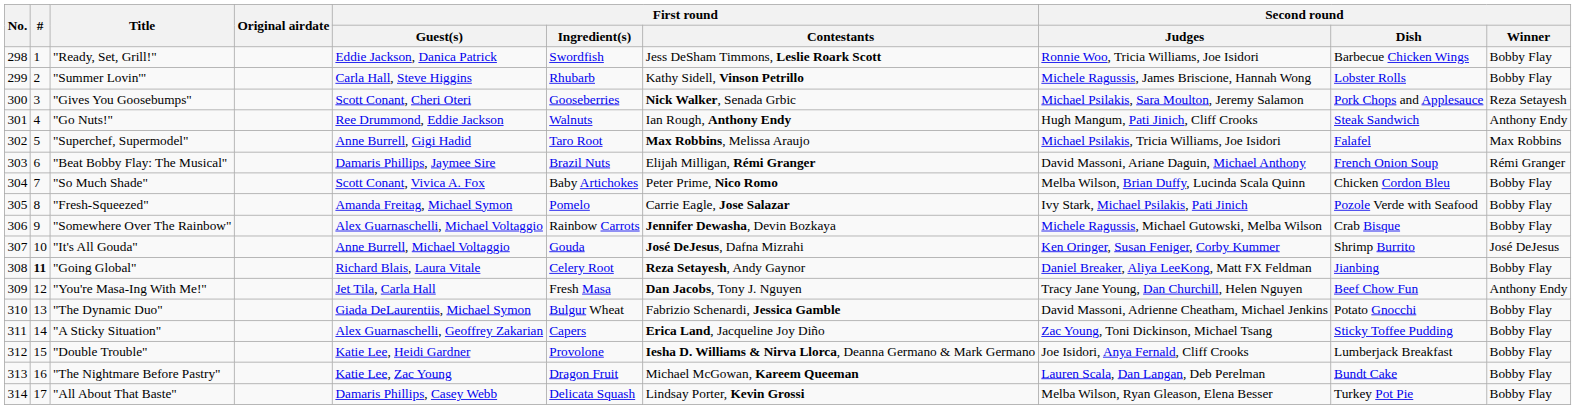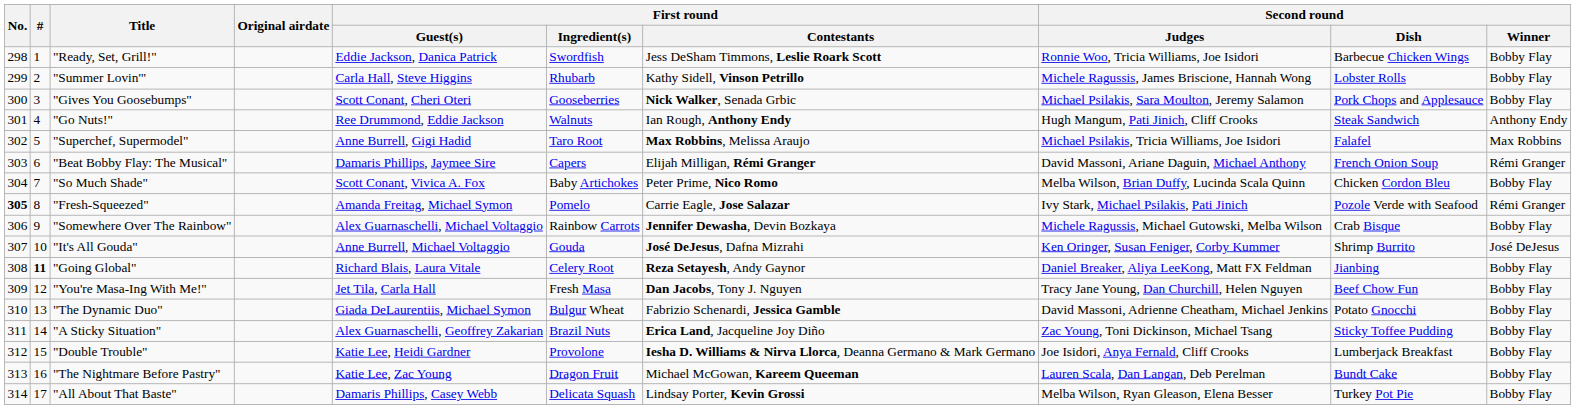"Gives You Goosebumps" | Second round / Winner: Reza Setayesh -> Bobby Flay
"Beat Bobby Flay: The Musical" | First round / Ingredient(s): Brazil Nuts -> Capers
"Fresh-Squeezed" | No.: normal -> bold
"Fresh-Squeezed" | Second round / Winner: Bobby Flay -> Rémi Granger
"You're Masa-Ing With Me!" | Second round / Winner: Anthony Endy -> Bobby Flay
"A Sticky Situation" | First round / Ingredient(s): Capers -> Brazil Nuts
